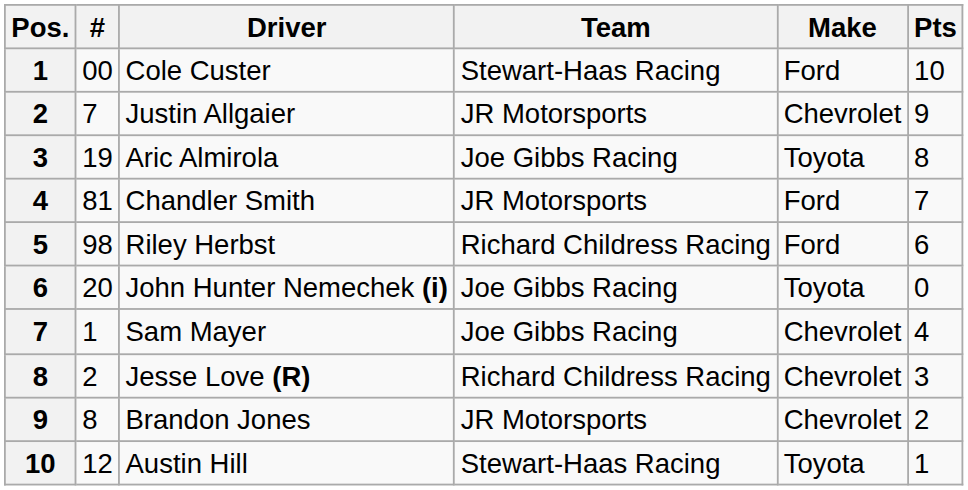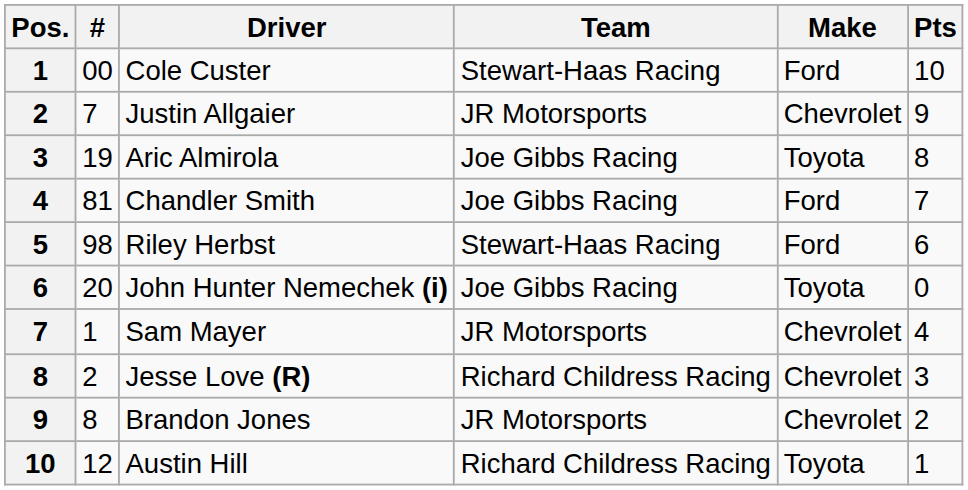Chandler Smith | Team: JR Motorsports -> Joe Gibbs Racing
Riley Herbst | Team: Richard Childress Racing -> Stewart-Haas Racing
Sam Mayer | Team: Joe Gibbs Racing -> JR Motorsports
Austin Hill | Team: Stewart-Haas Racing -> Richard Childress Racing
